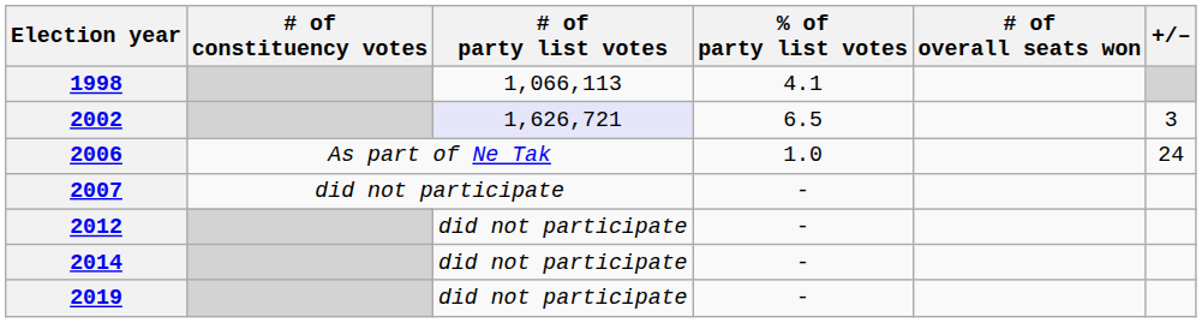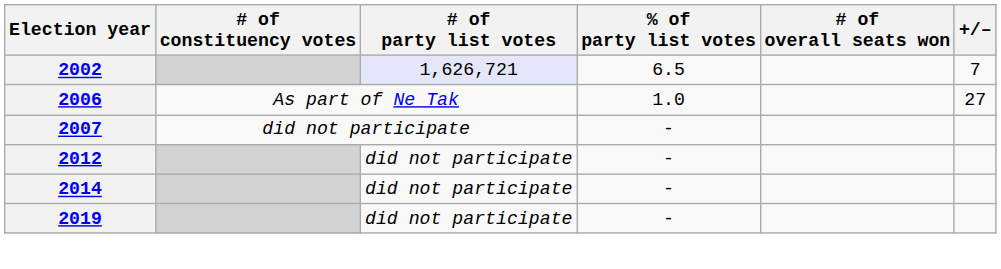- row: 1998 | 1,066,113 | 4.1
2002 | +/–: 3 -> 7
2006 | +/–: 24 -> 27
